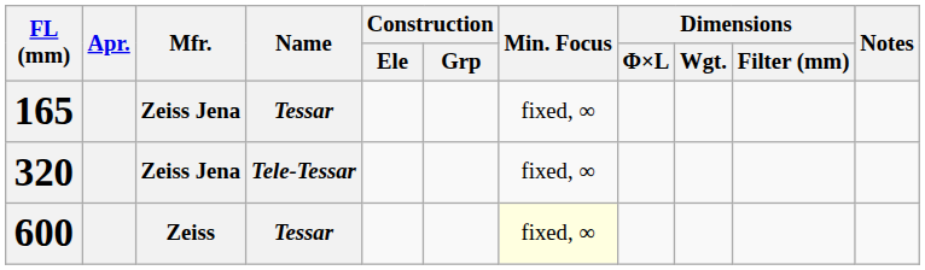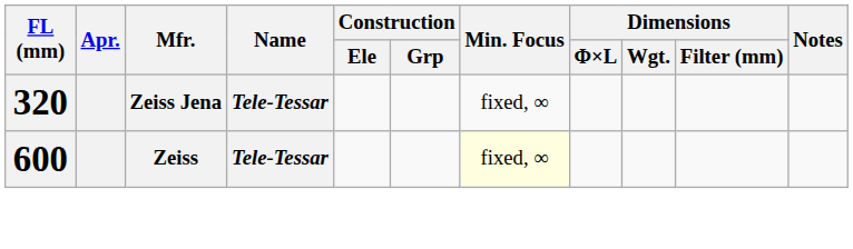- row: 165 | Zeiss Jena | Tessar | fixed, ∞
600 | Name: Tessar -> Tele-Tessar
